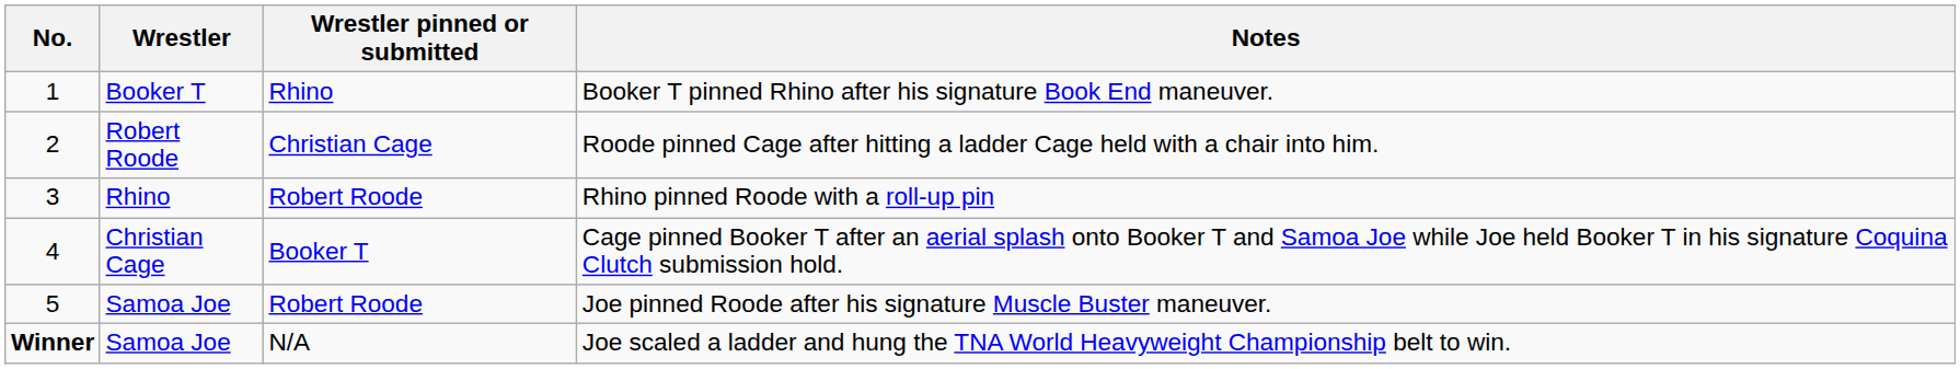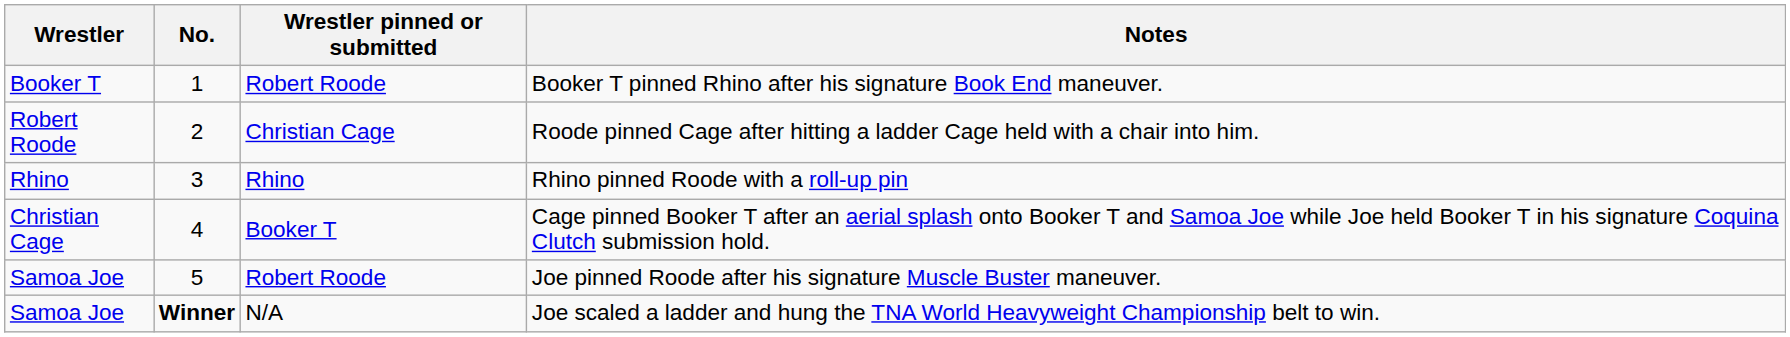columns swapped: No. <-> Wrestler
Booker T pinned Rhino after his signature Book End maneuver. | Wrestler pinned or submitted: Rhino -> Robert Roode
Rhino pinned Roode with a roll-up pin | Wrestler pinned or submitted: Robert Roode -> Rhino
